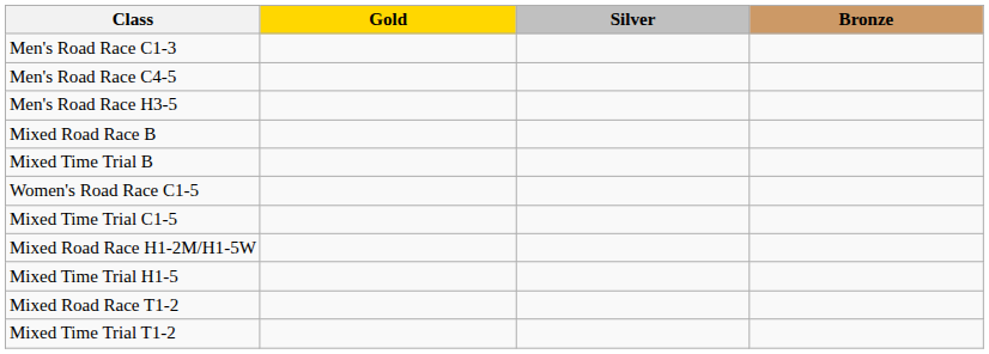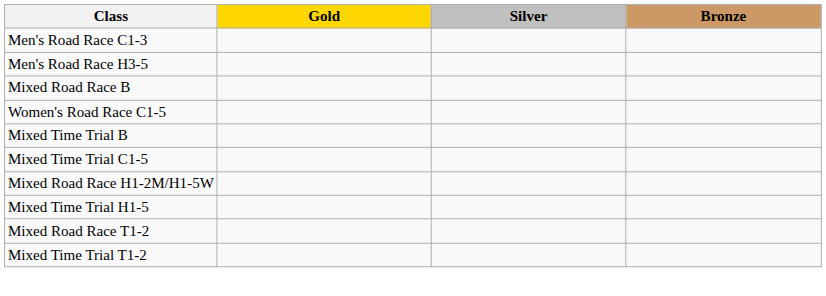- row: Men's Road Race C4-5
rows swapped: Mixed Time Trial B <-> Women's Road Race C1-5
